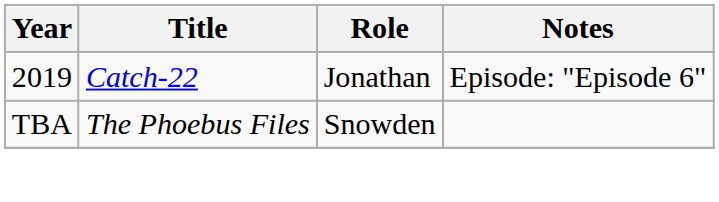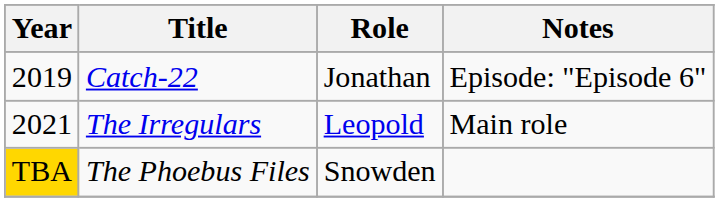+ row: 2021 | The Irregulars | Leopold | Main role
The Phoebus Files | Year: no background -> gold background
